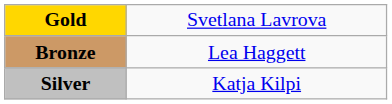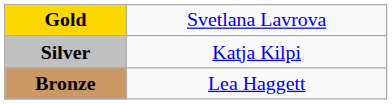rows swapped: Silver <-> Bronze
